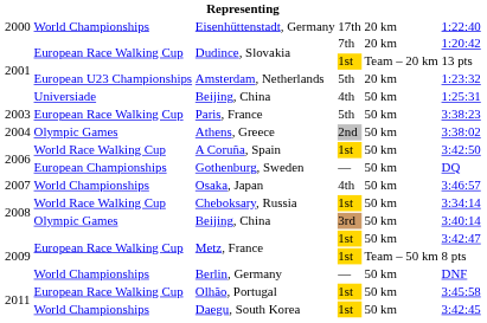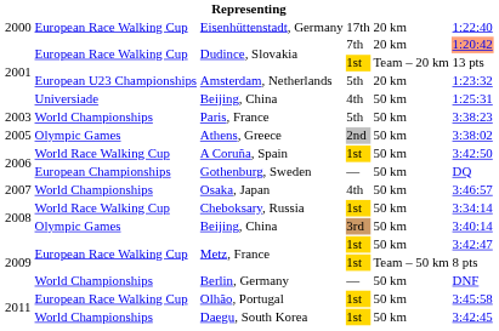Eisenhüttenstadt, Germany | column 2: World Championships -> European Race Walking Cup
Dudince, Slovakia / 7th | column 6: no background -> lightsalmon background
Paris, France | column 2: European Race Walking Cup -> World Championships
Athens, Greece | column 1: 2004 -> 2005
